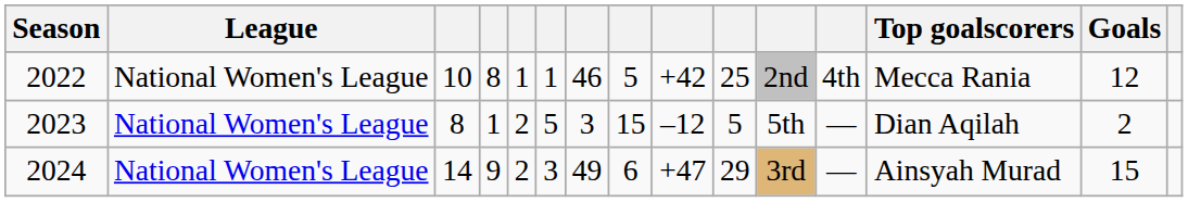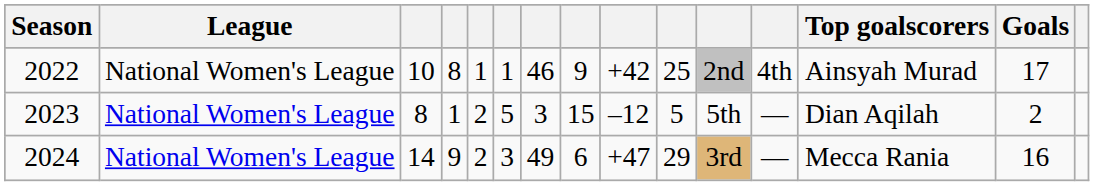2022 | column 8: 5 -> 9
2022 | Top goalscorers: Mecca Rania -> Ainsyah Murad
2022 | Goals: 12 -> 17
2024 | Top goalscorers: Ainsyah Murad -> Mecca Rania
2024 | Goals: 15 -> 16
